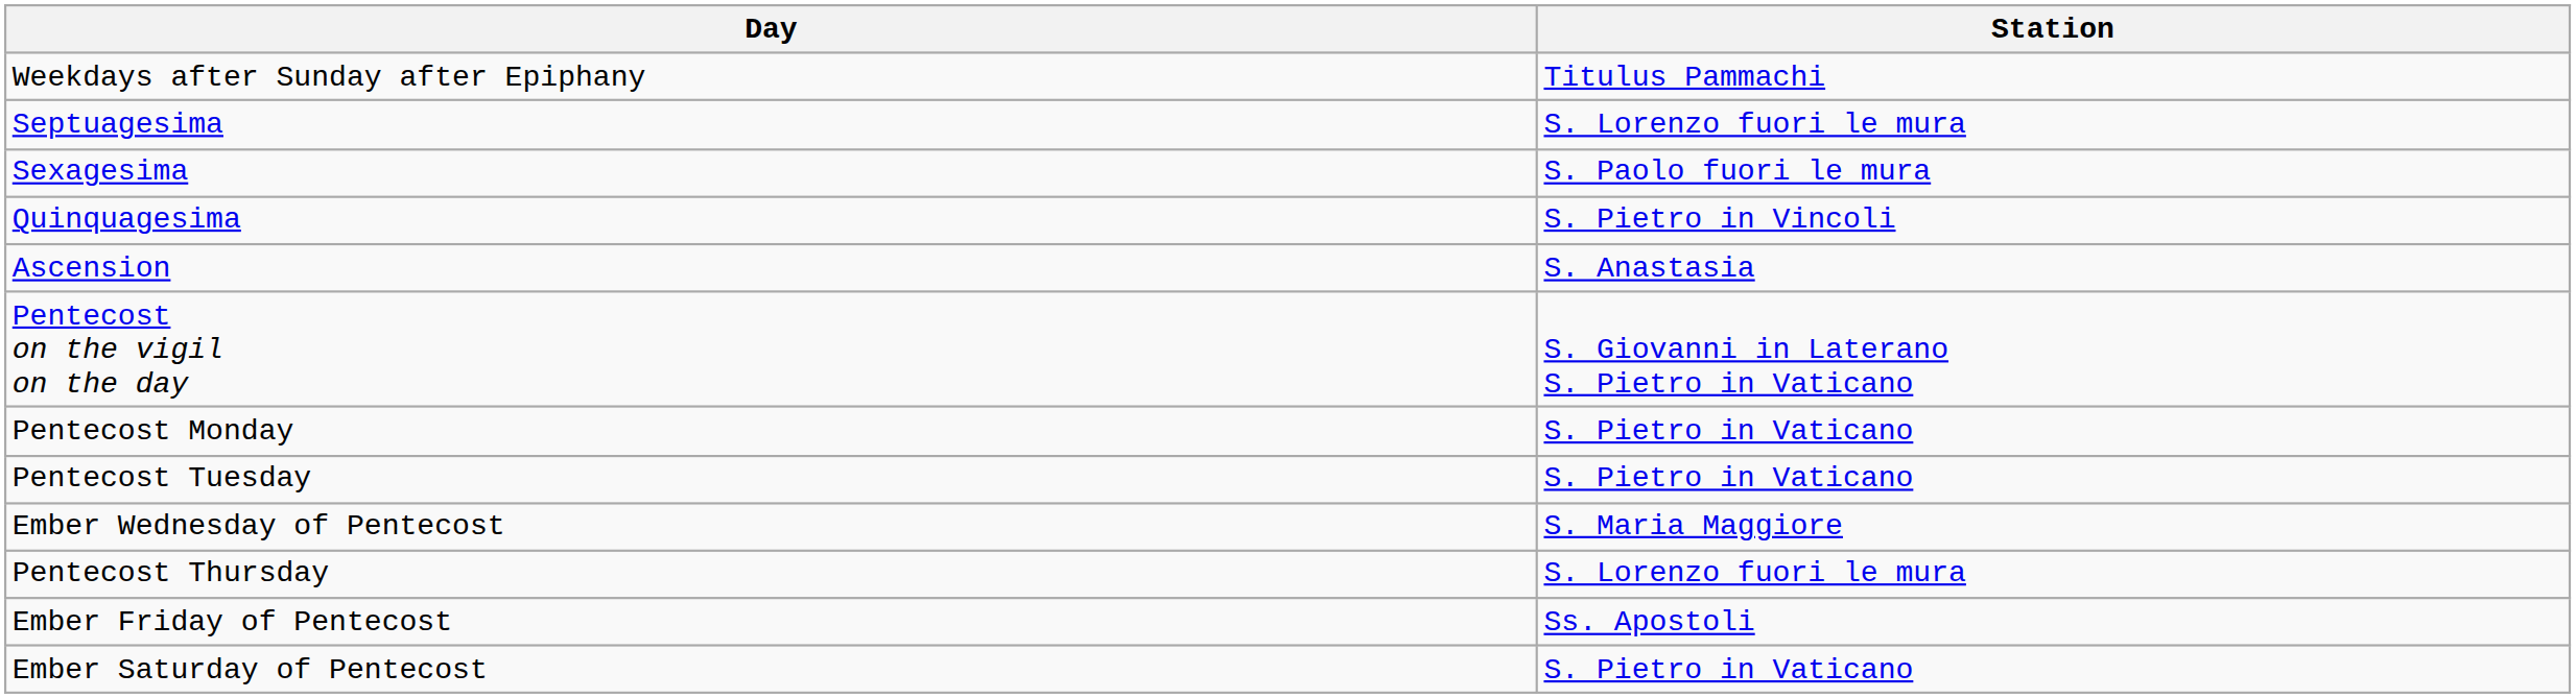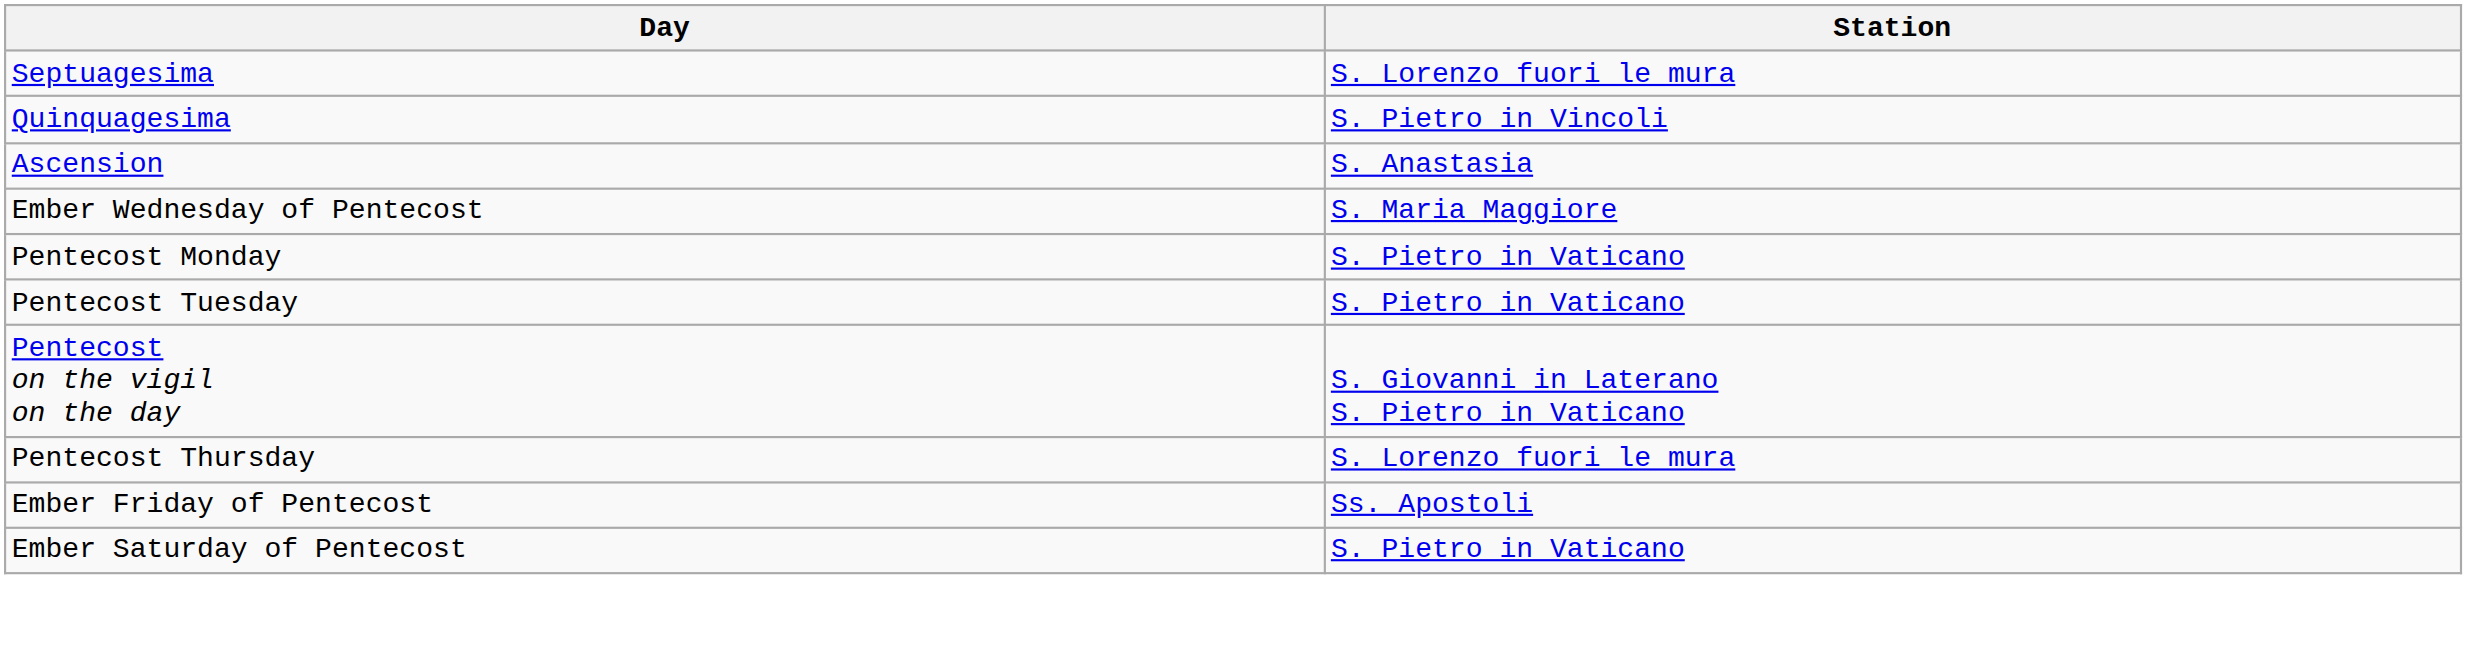- row: Weekdays after Sunday after Epiphany | Titulus Pammachi
- row: Sexagesima | S. Paolo fuori le mura
rows swapped: Pentecost on the vigil on the day <-> Ember Wednesday of Pentecost
